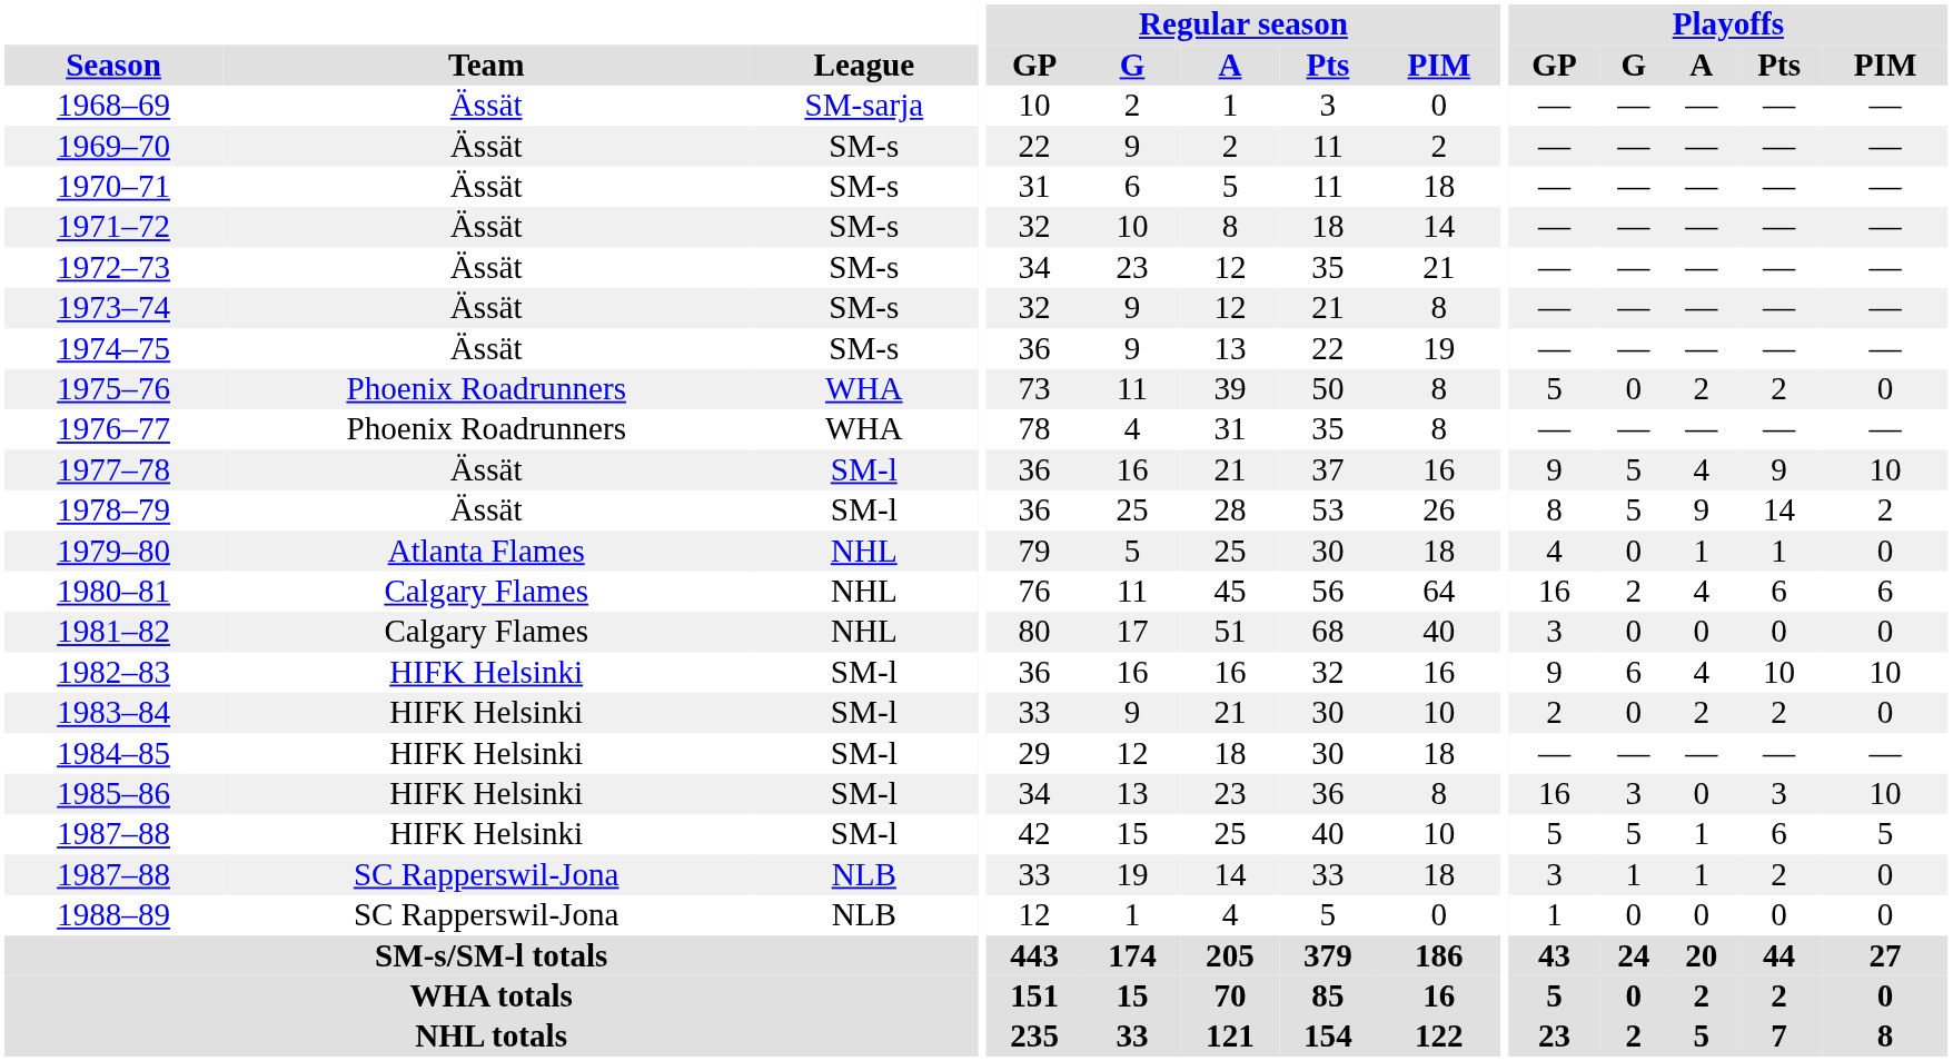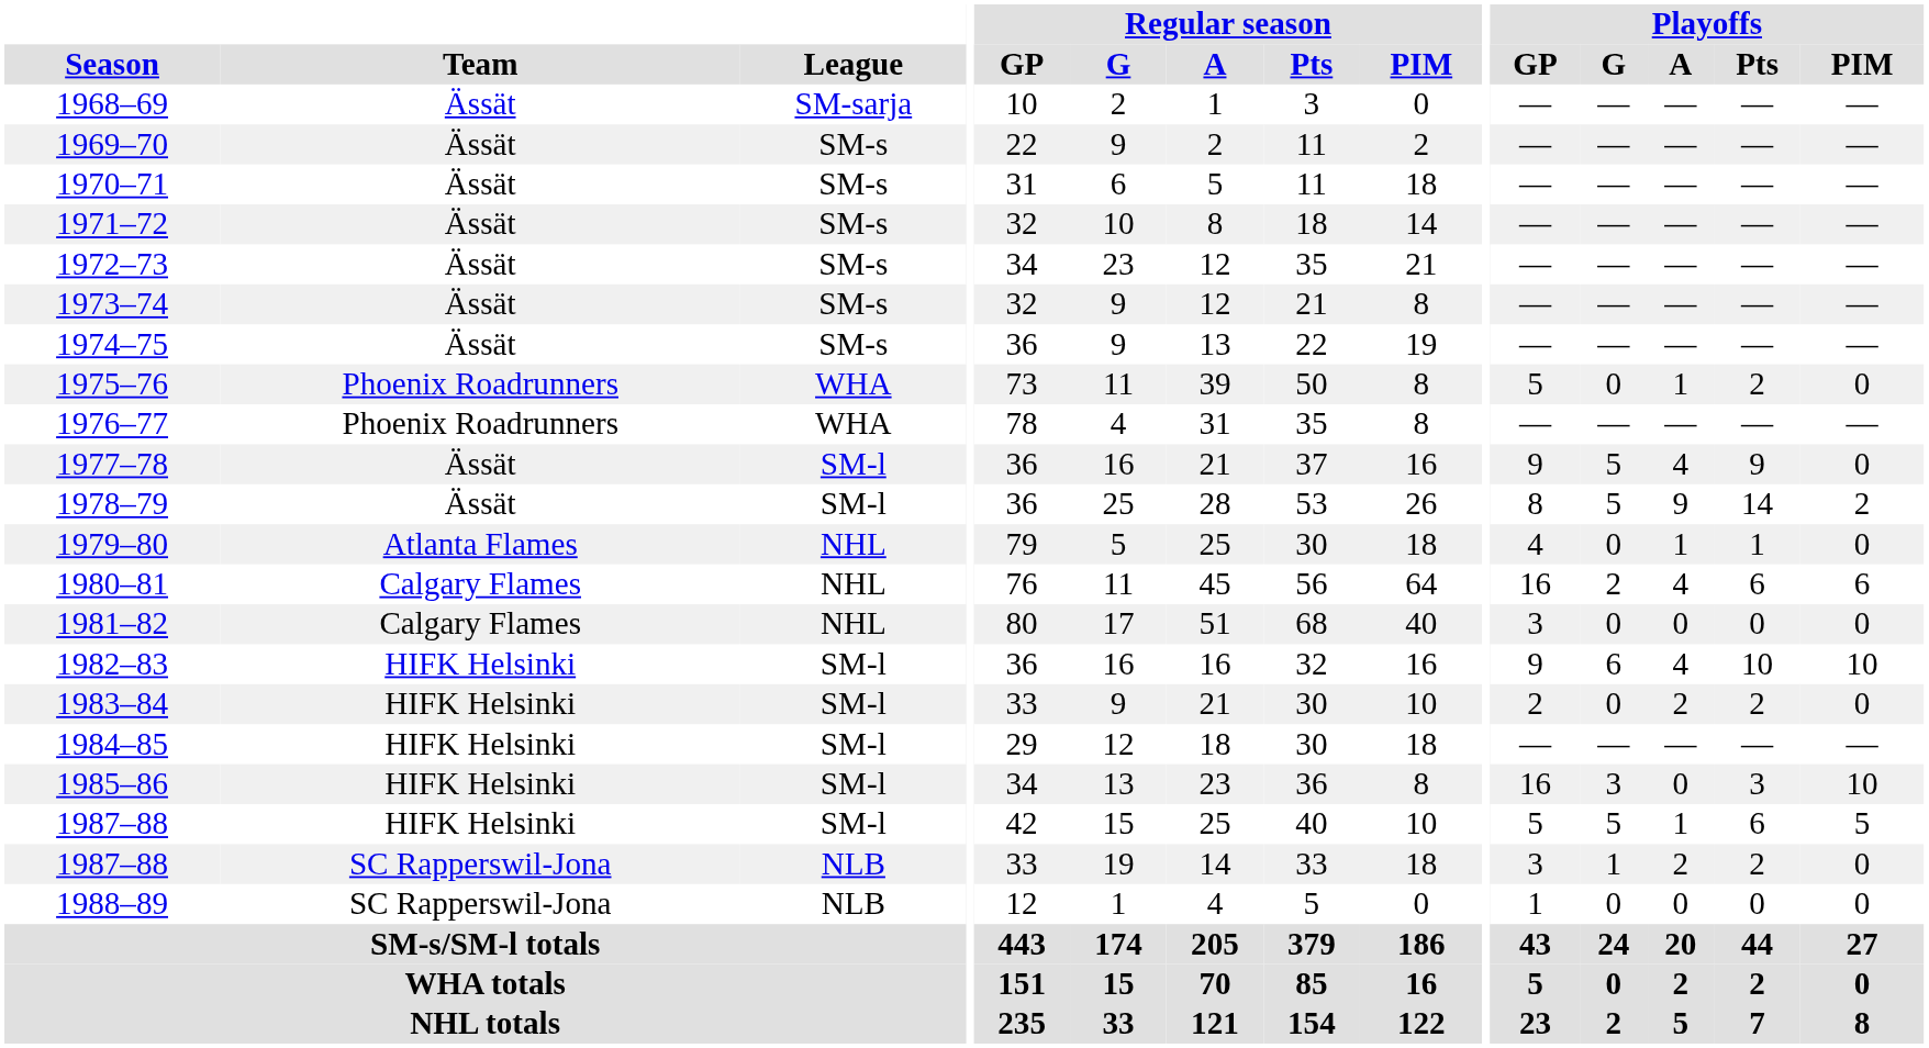1975–76 | Playoffs / A: 2 -> 1
1977–78 | Playoffs / PIM: 10 -> 0
1987–88 / SC Rapperswil-Jona | Playoffs / A: 1 -> 2
